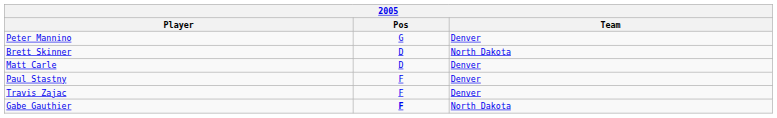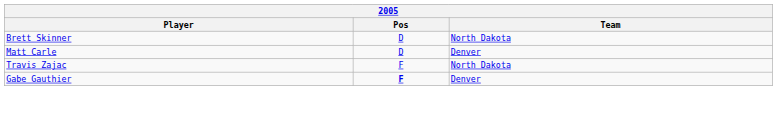- row: Peter Mannino | G | Denver
- row: Paul Stastny | F | Denver
Travis Zajac | Team: Denver -> North Dakota
Gabe Gauthier | Team: North Dakota -> Denver
